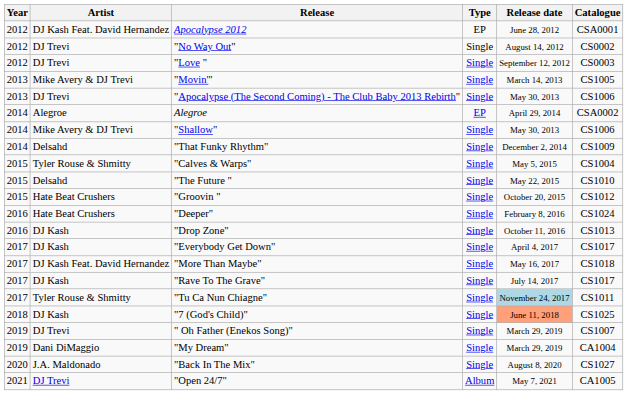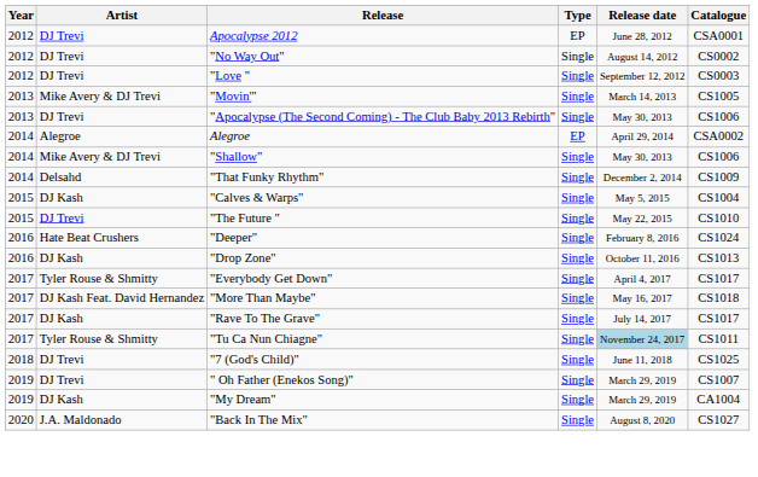Apocalypse 2012 | Artist: DJ Kash Feat. David Hernandez -> DJ Trevi
"Calves & Warps" | Artist: Tyler Rouse & Shmitty -> DJ Kash
"The Future " | Artist: Delsahd -> DJ Trevi
- row: 2015 | Hate Beat Crushers | "Groovin " | Single | October 20, 2015 | CS1012
"Everybody Get Down" | Artist: DJ Kash -> Tyler Rouse & Shmitty
"7 (God's Child)" | Artist: DJ Kash -> DJ Trevi
"7 (God's Child)" | Release date: lightsalmon background -> no background
"My Dream" | Artist: Dani DiMaggio -> DJ Kash
- row: 2021 | DJ Trevi | "Open 24/7" | Album | May 7, 2021 | CA1005
